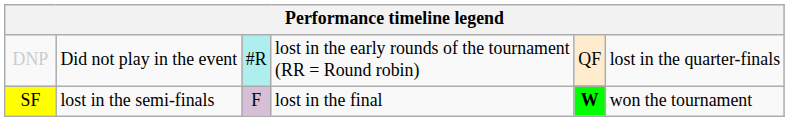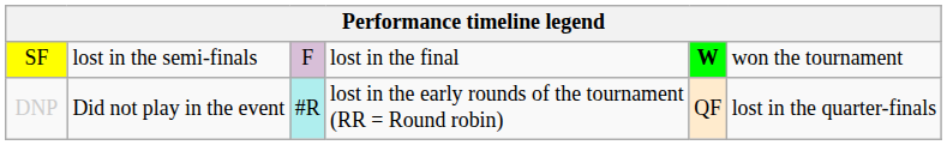rows swapped: DNP <-> SF
